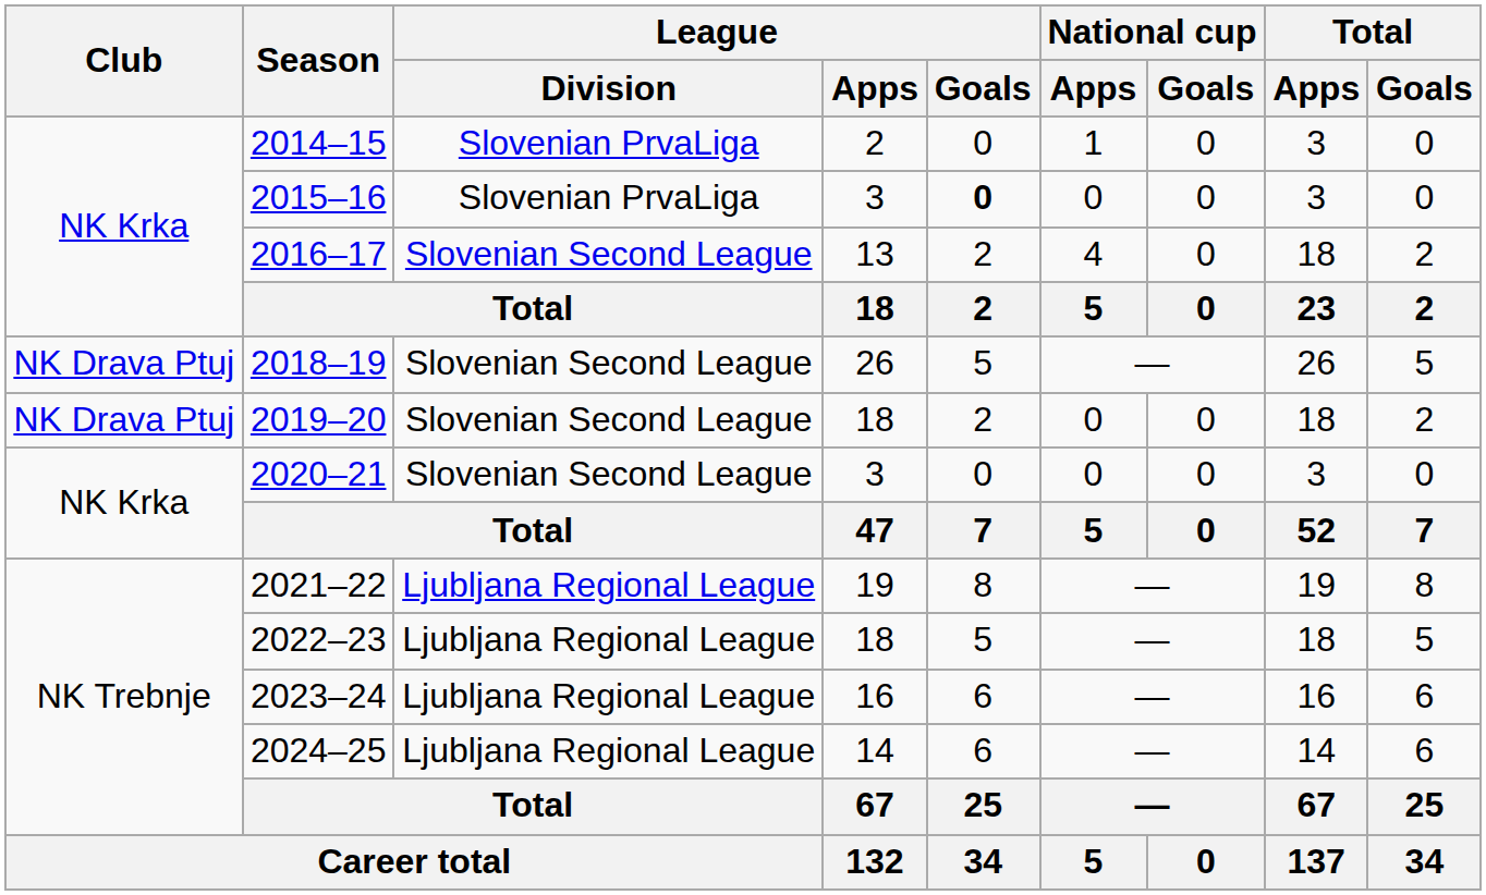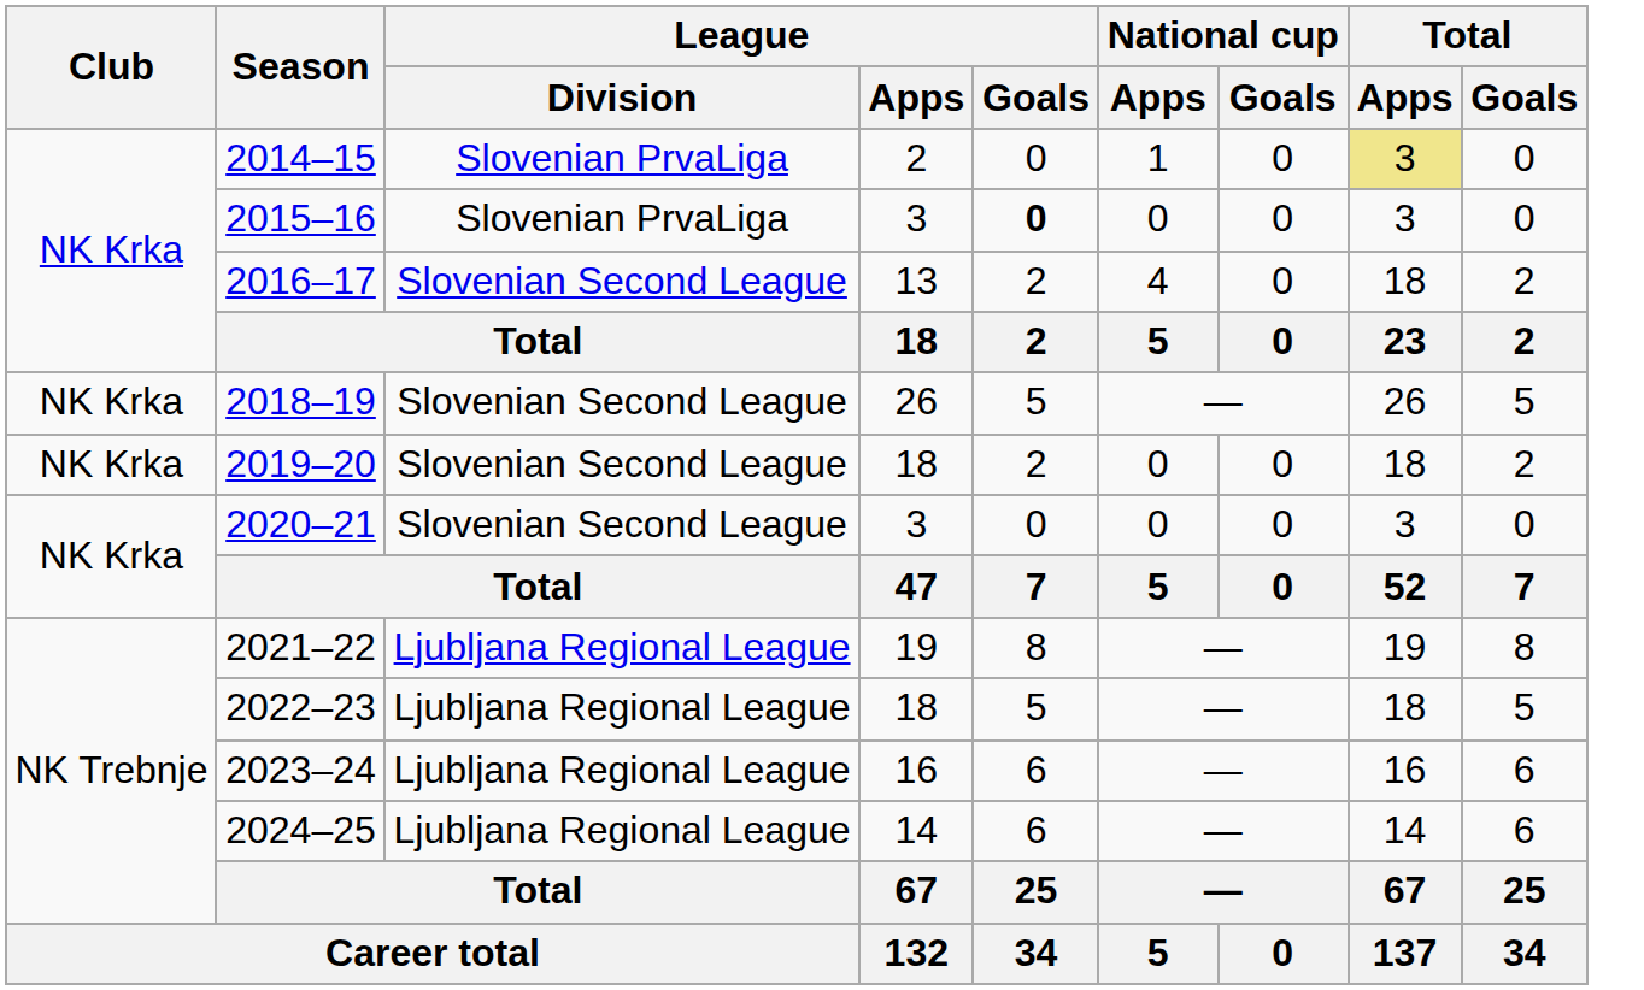2014–15 | Total / Apps: no background -> khaki background
2018–19 | Club: NK Drava Ptuj -> NK Krka
2019–20 | Club: NK Drava Ptuj -> NK Krka
